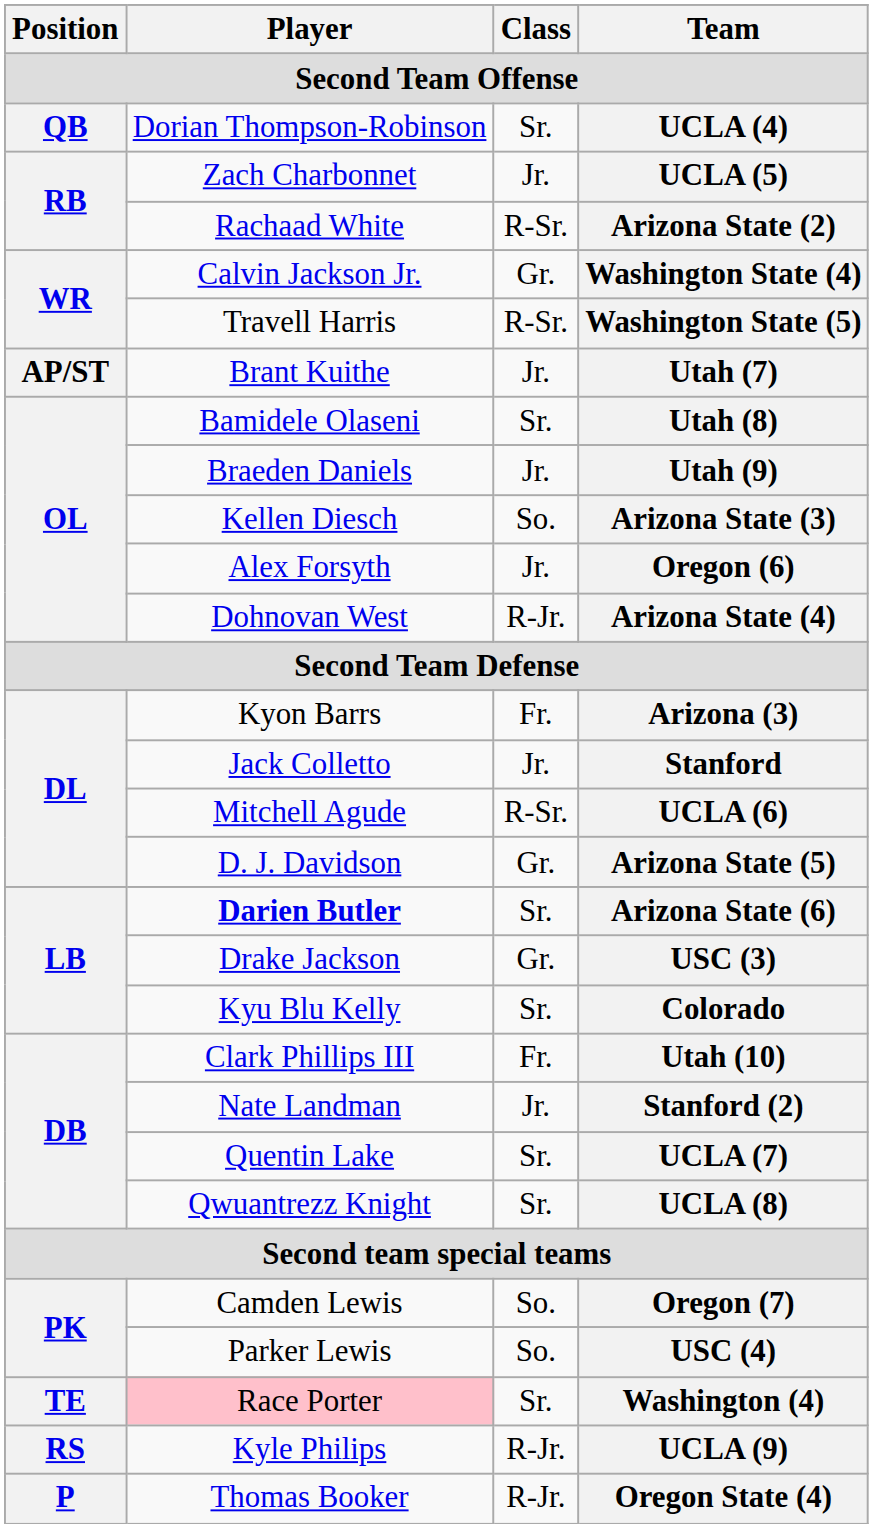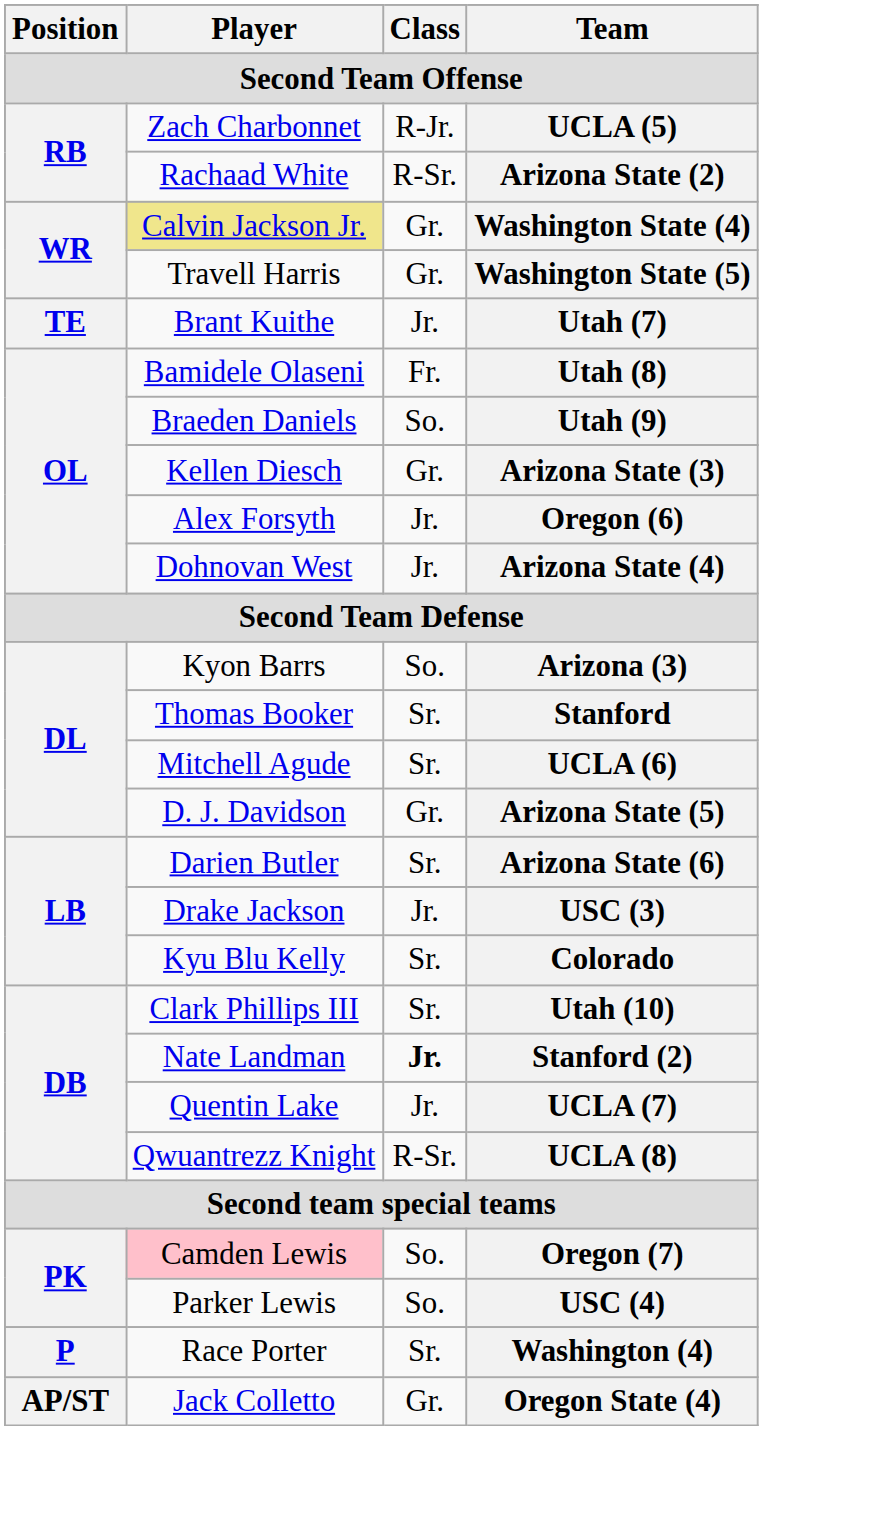- row: QB | Dorian Thompson-Robinson | Sr. | UCLA (4)
UCLA (5) | Class: Jr. -> R-Jr.
Washington State (4) | Player: no background -> khaki background
Washington State (5) | Class: R-Sr. -> Gr.
Utah (7) | Position: AP/ST -> TE
Utah (8) | Class: Sr. -> Fr.
Utah (9) | Class: Jr. -> So.
Arizona State (3) | Class: So. -> Gr.
Arizona State (4) | Class: R-Jr. -> Jr.
Arizona (3) | Class: Fr. -> So.
Stanford | Player: Jack Colletto -> Thomas Booker
Stanford | Class: Jr. -> Sr.
UCLA (6) | Class: R-Sr. -> Sr.
Arizona State (6) | Player: bold -> normal
USC (3) | Class: Gr. -> Jr.
Utah (10) | Class: Fr. -> Sr.
Stanford (2) | Class: normal -> bold
UCLA (7) | Class: Sr. -> Jr.
UCLA (8) | Class: Sr. -> R-Sr.
Oregon (7) | Player: no background -> pink background
Washington (4) | Position: TE -> P
Washington (4) | Player: pink background -> no background
- row: RS | Kyle Philips | R-Jr. | UCLA (9)
Oregon State (4) | Position: P -> AP/ST
Oregon State (4) | Player: Thomas Booker -> Jack Colletto
Oregon State (4) | Class: R-Jr. -> Gr.
